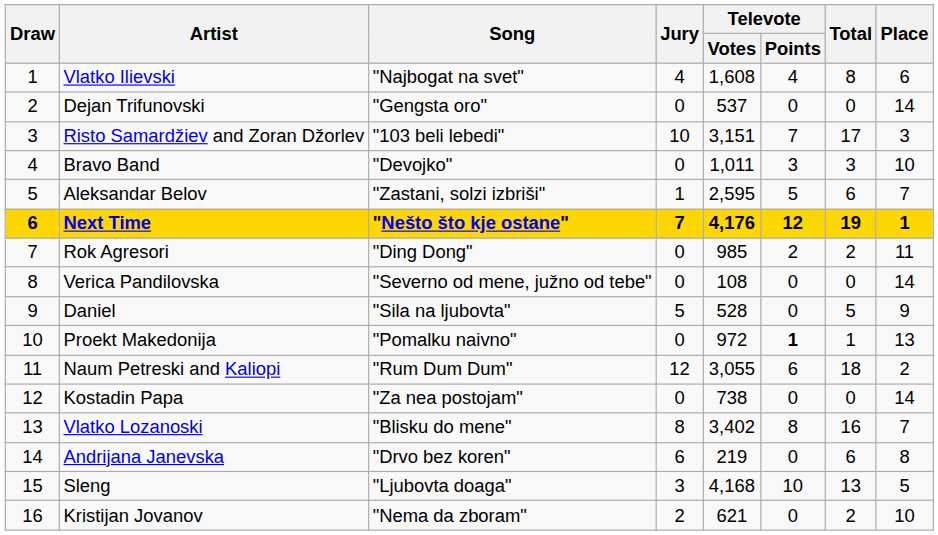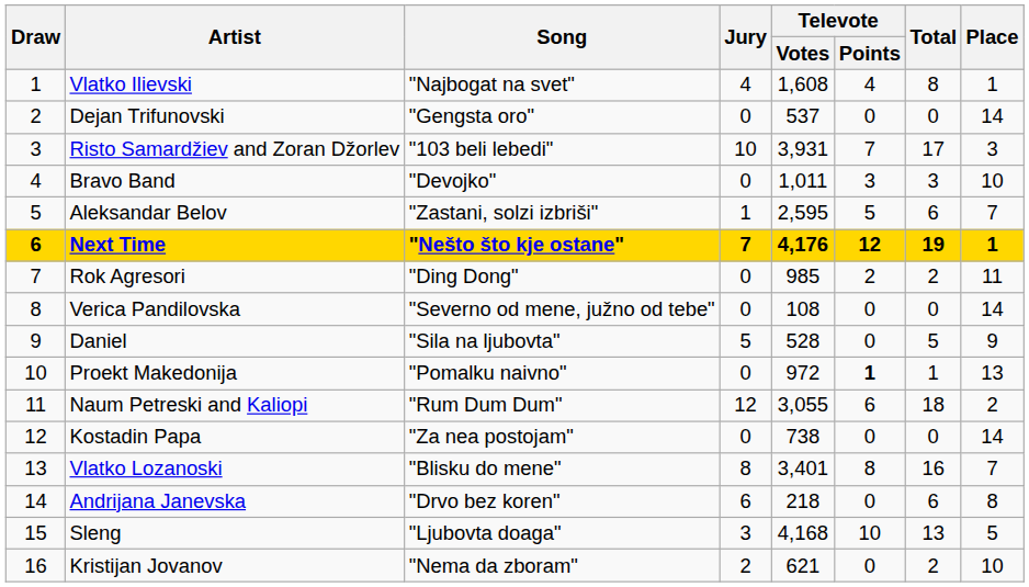Vlatko Ilievski | Place: 6 -> 1
Risto Samardžiev and Zoran Džorlev | Televote / Votes: 3,151 -> 3,931
Vlatko Lozanoski | Televote / Votes: 3,402 -> 3,401
Andrijana Janevska | Televote / Votes: 219 -> 218
